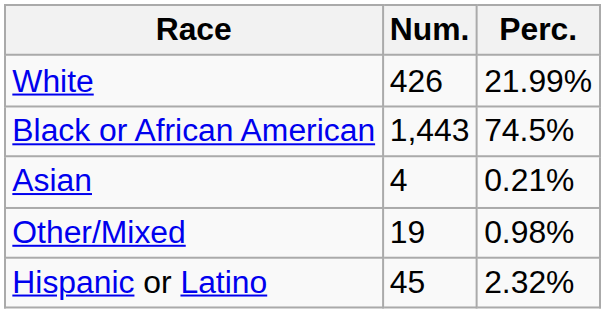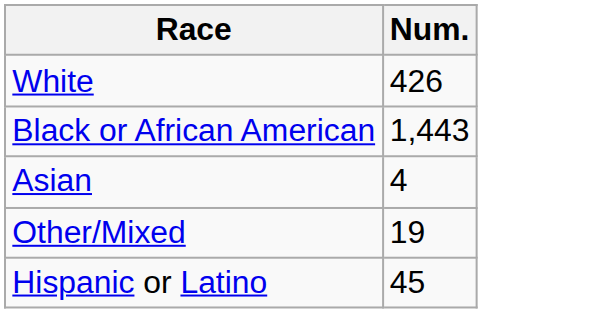- column: Perc. | 21.99% | 74.5% | 0.21% | 0.98% | 2.32%
